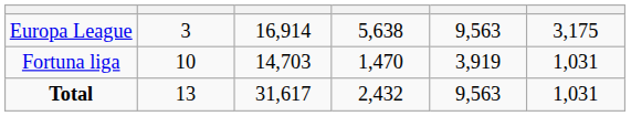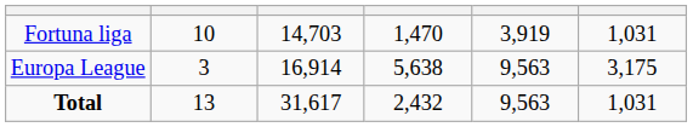rows swapped: Fortuna liga <-> Europa League
